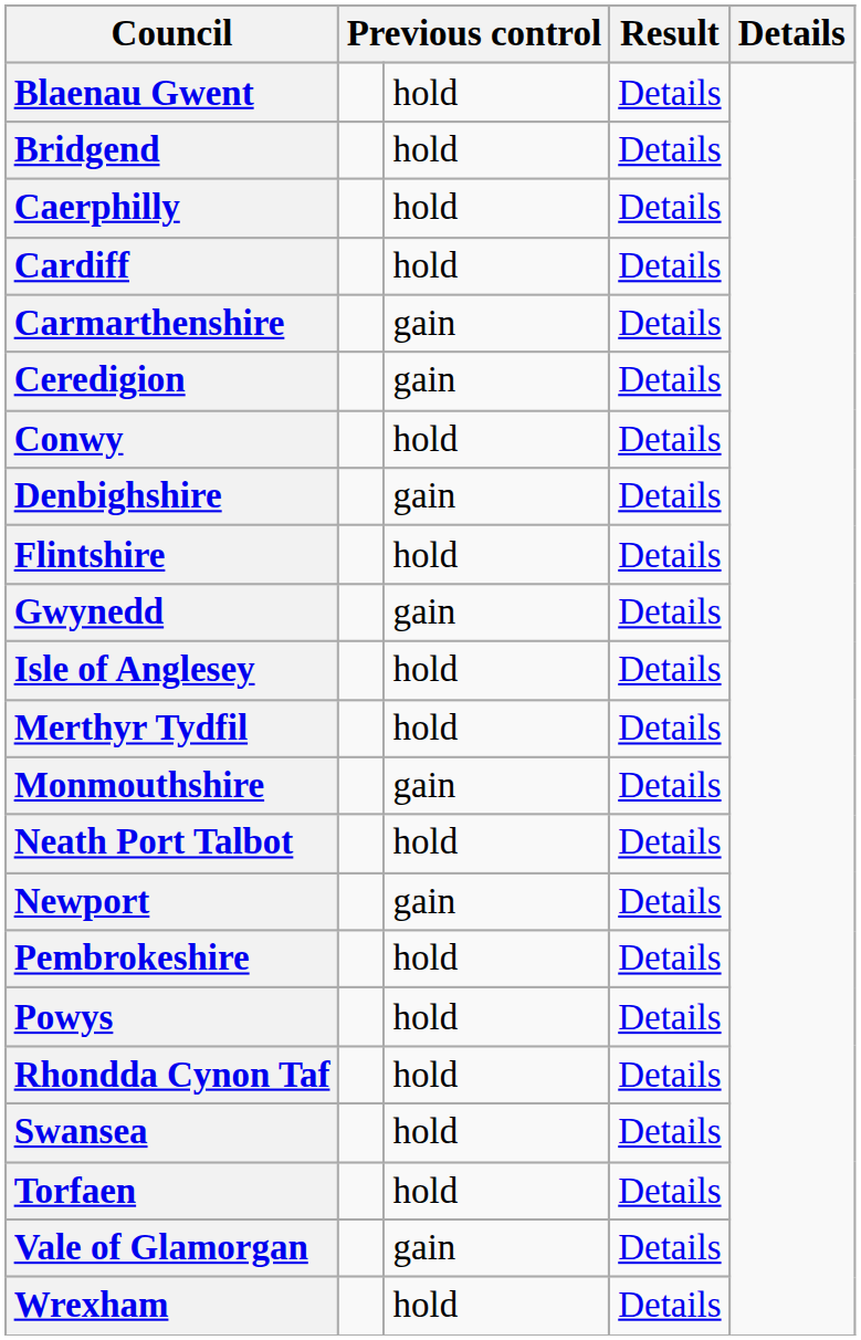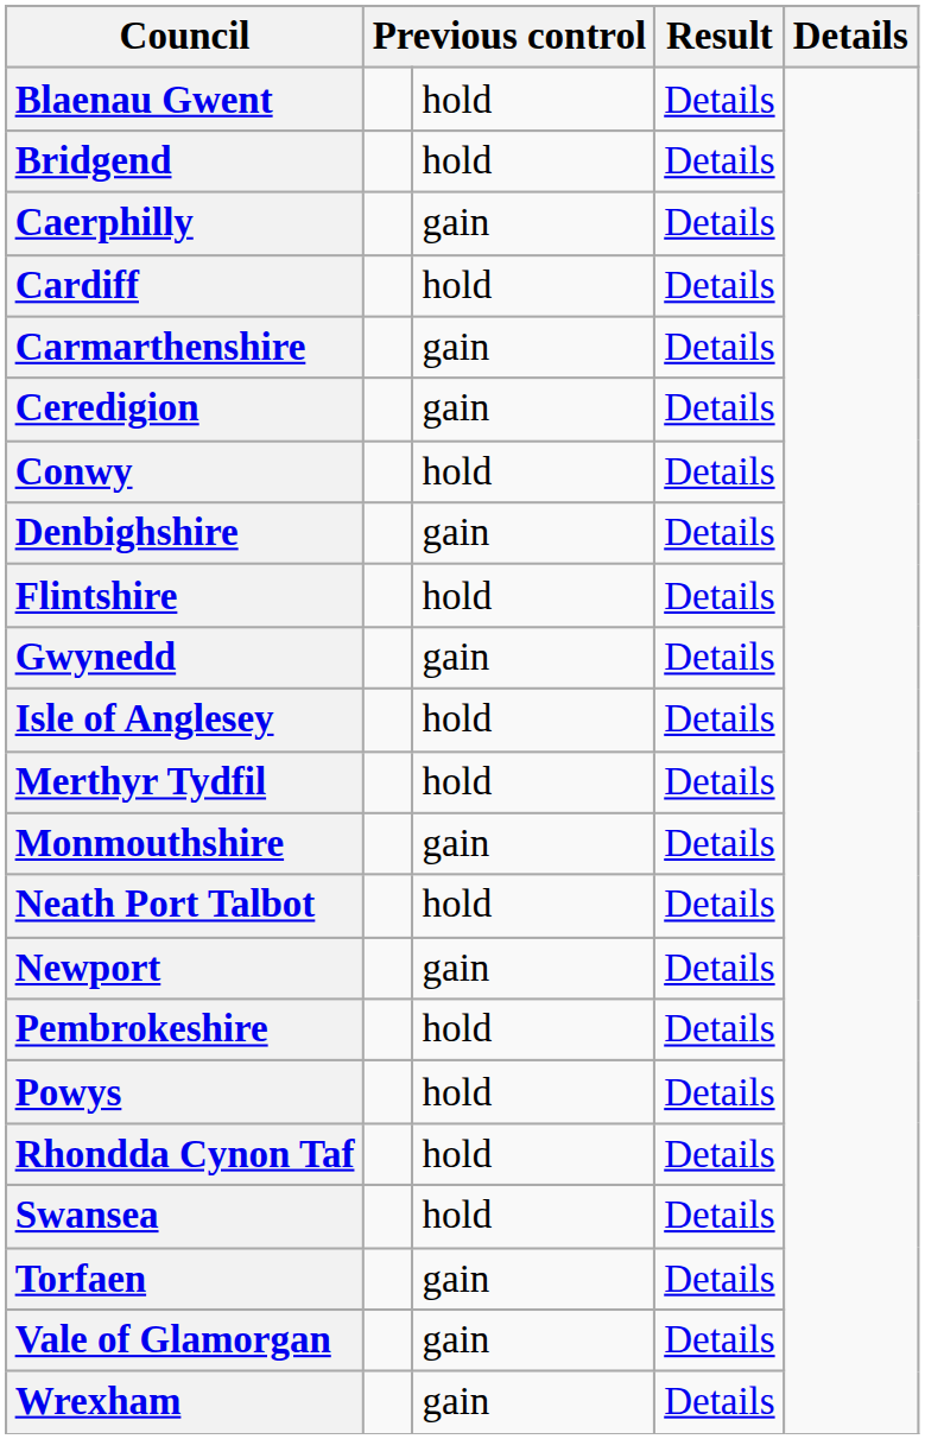Caerphilly | column 3: hold -> gain
Torfaen | column 3: hold -> gain
Wrexham | column 3: hold -> gain
